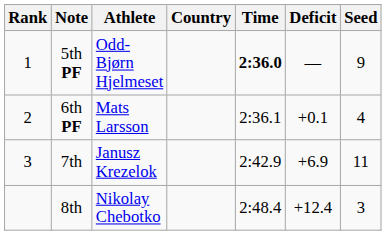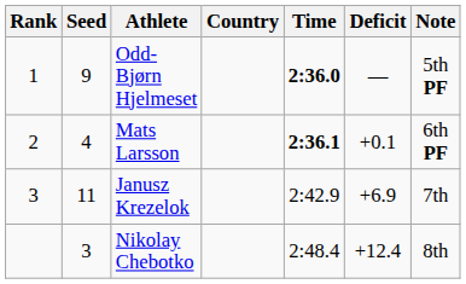columns swapped: Seed <-> Note
Mats Larsson | Time: normal -> bold
